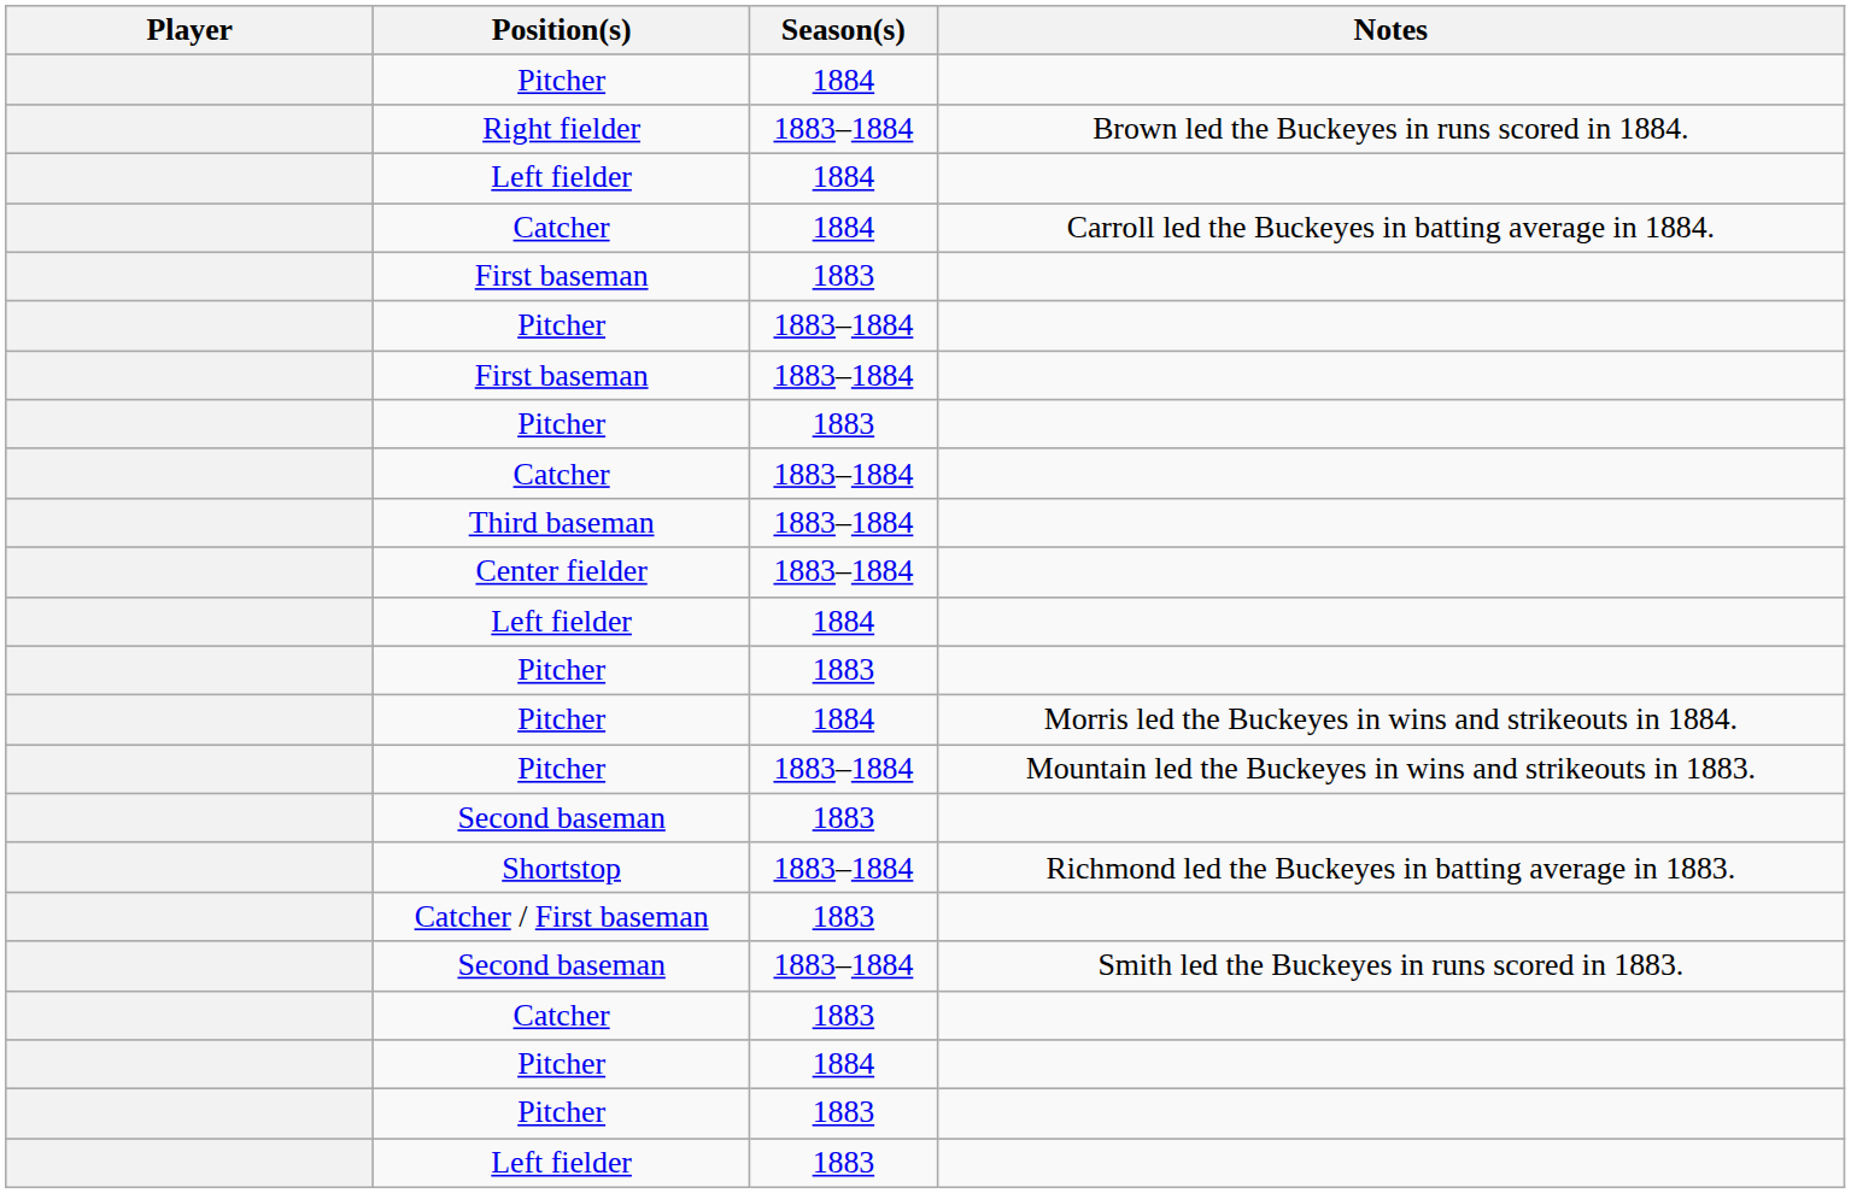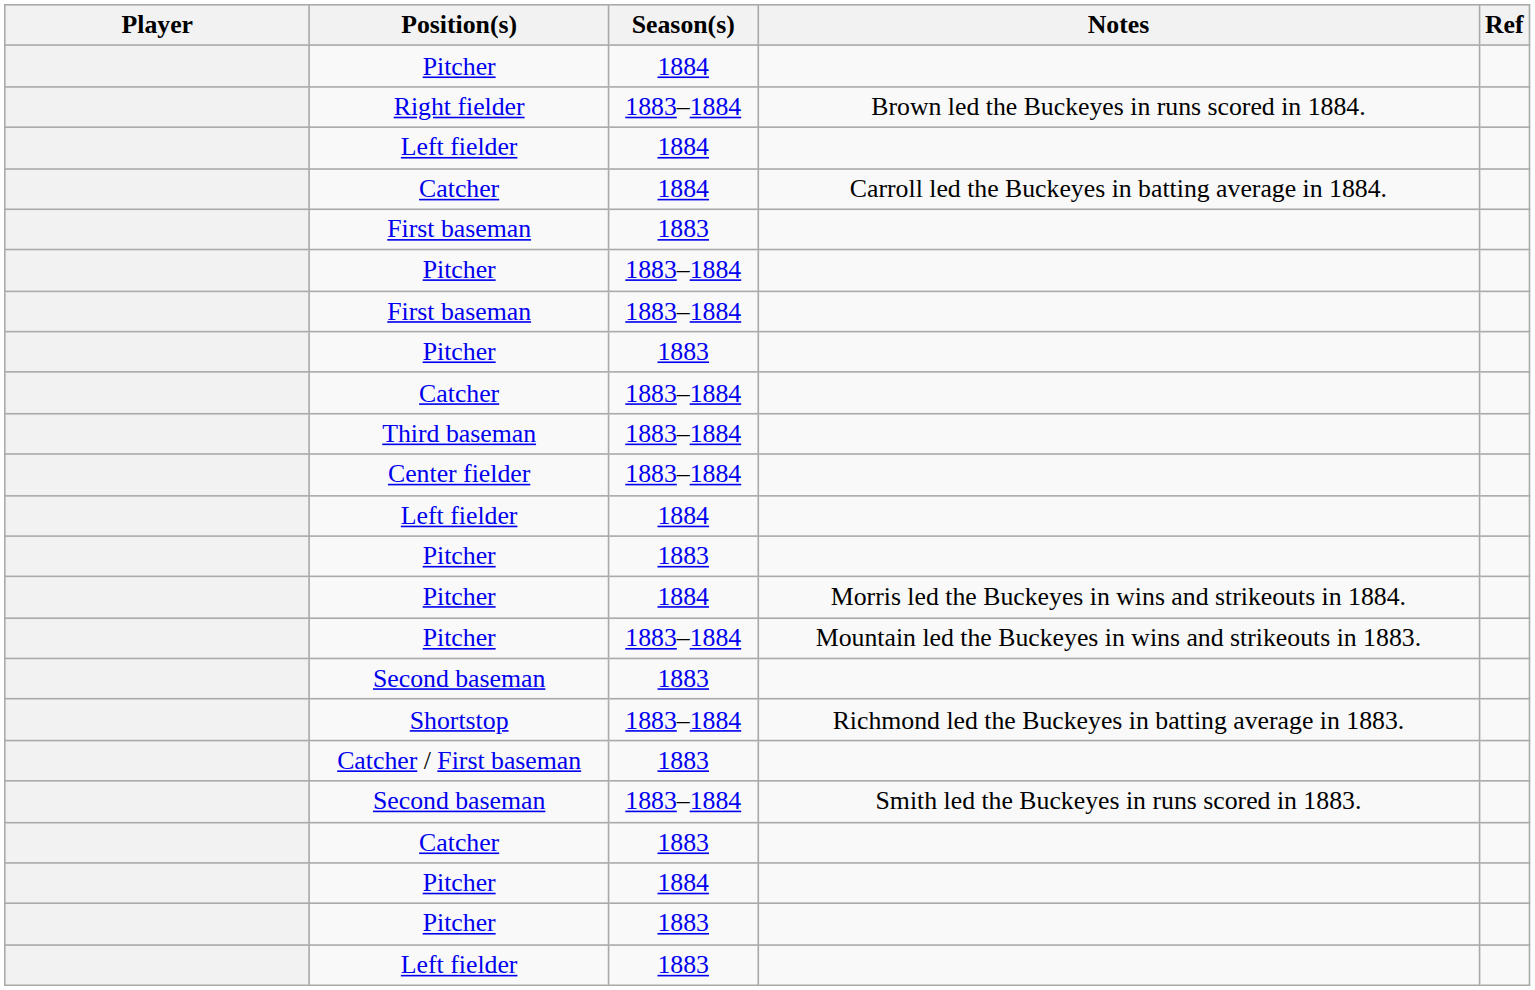+ column: Ref
